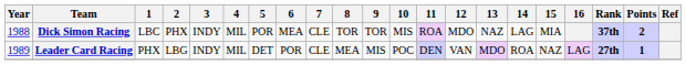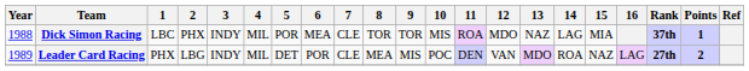Dick Simon Racing | Points: 2 -> 1
Leader Card Racing | Points: 1 -> 2
